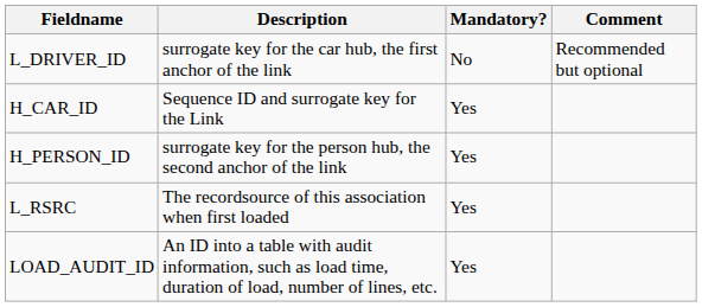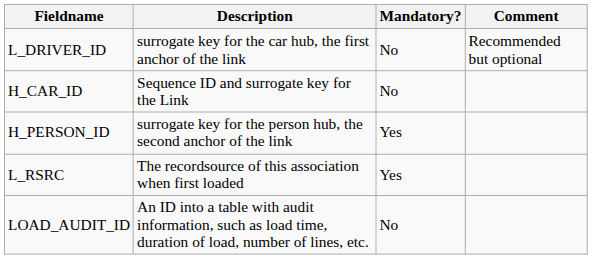H_CAR_ID | Mandatory?: Yes -> No
LOAD_AUDIT_ID | Mandatory?: Yes -> No
